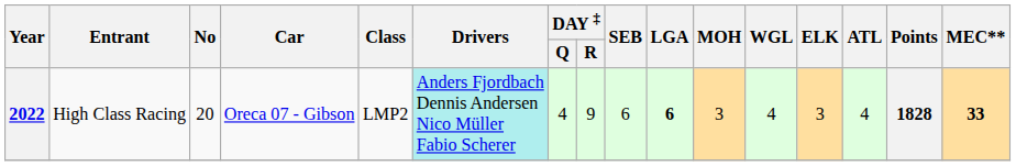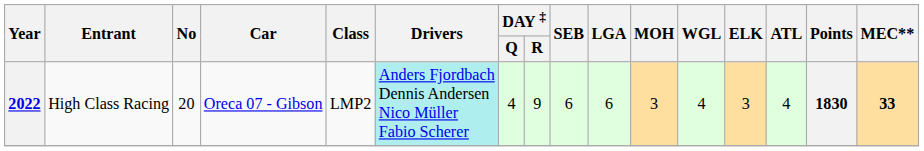2022 | LGA: bold -> normal
2022 | Points: 1828 -> 1830
